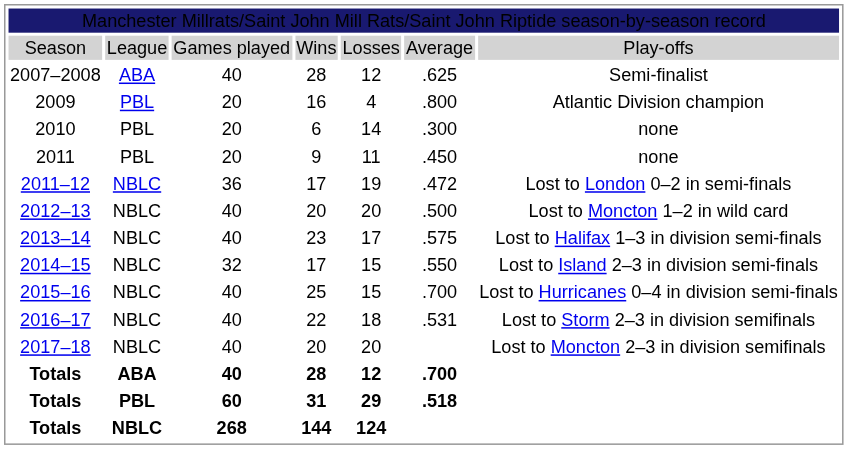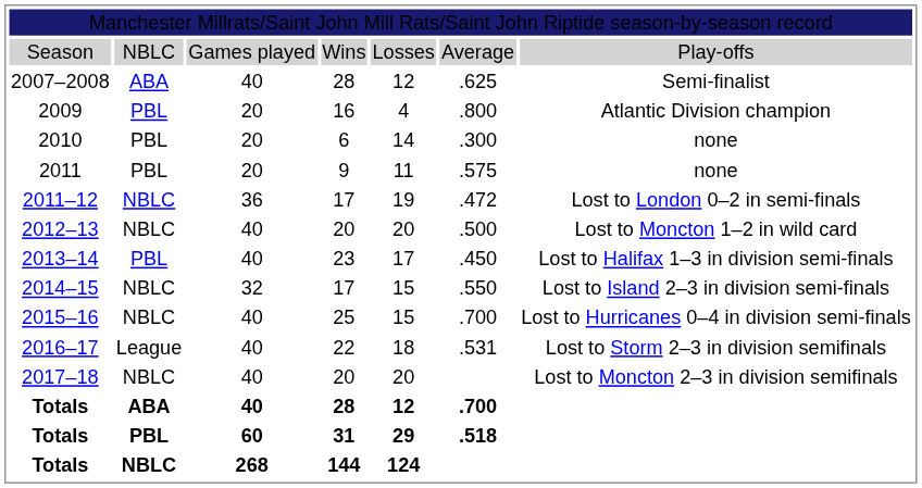Season | column 2: League -> NBLC
2011 | column 6: .450 -> .575
2013–14 | column 2: NBLC -> PBL
2013–14 | column 6: .575 -> .450
2016–17 | column 2: NBLC -> League
